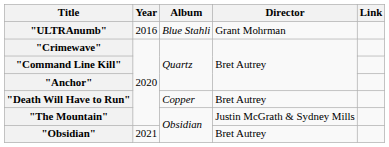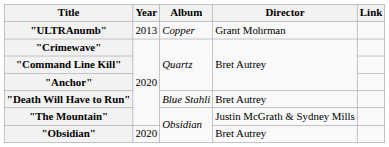"ULTRAnumb" | Year: 2016 -> 2013
"ULTRAnumb" | Album: Blue Stahli -> Copper
"Death Will Have to Run" | Album: Copper -> Blue Stahli
"Obsidian" | Year: 2021 -> 2020
